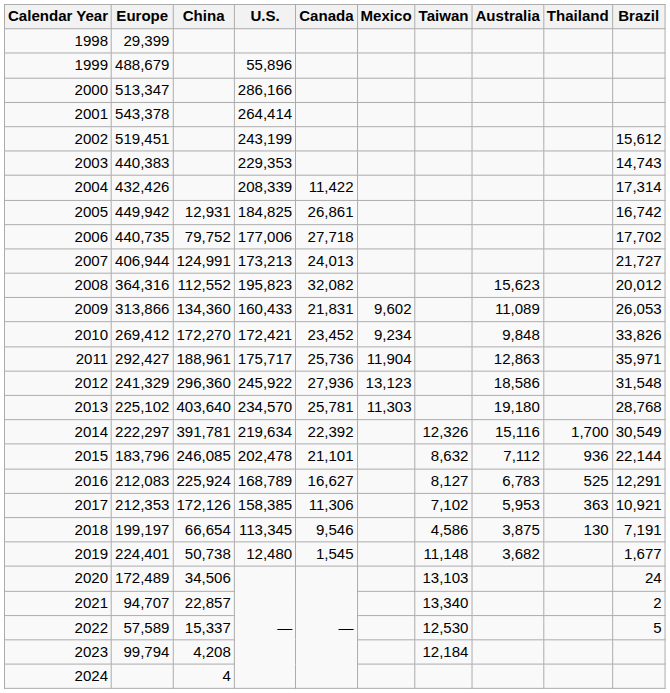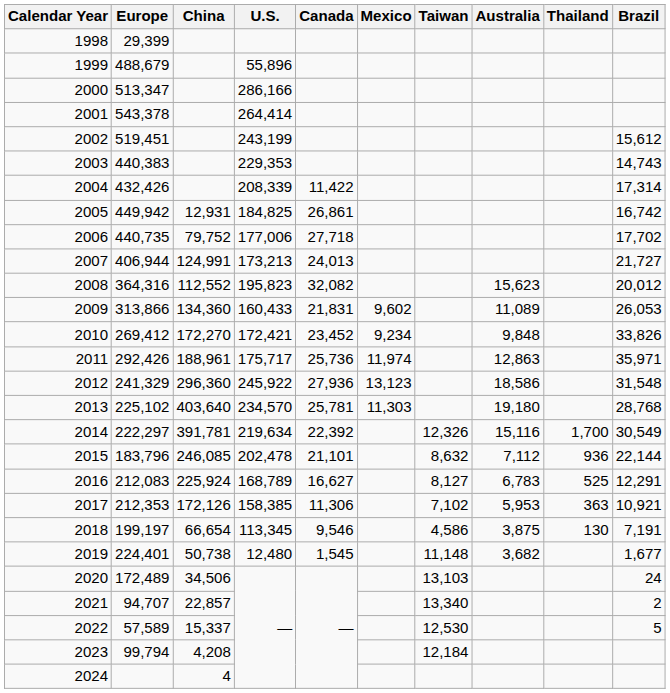2011 | Europe: 292,427 -> 292,426
2011 | Mexico: 11,904 -> 11,974
